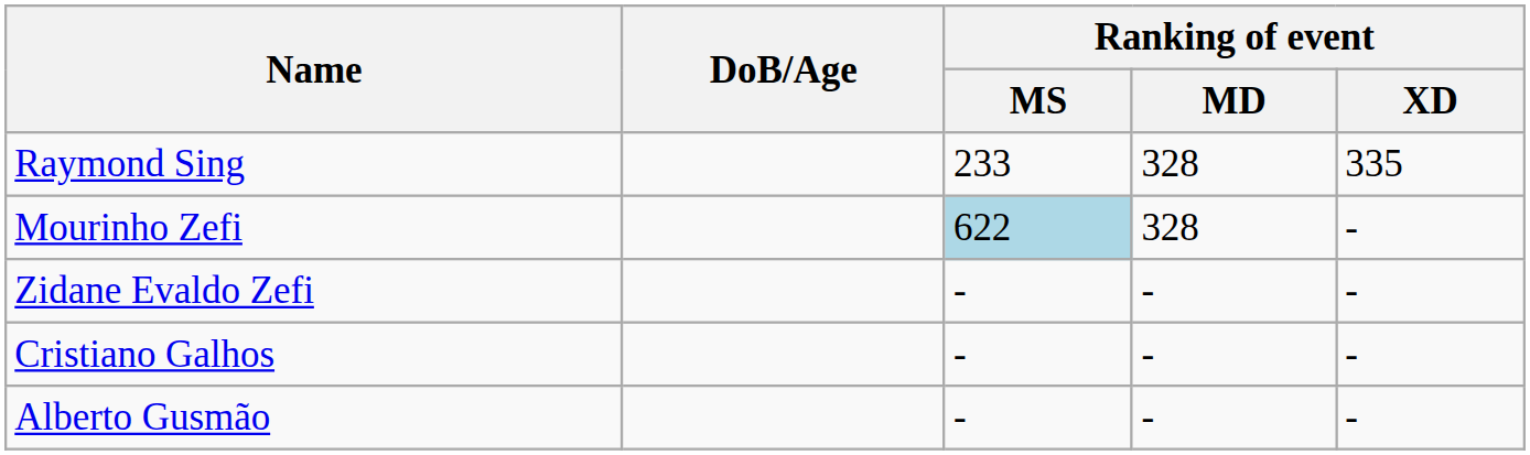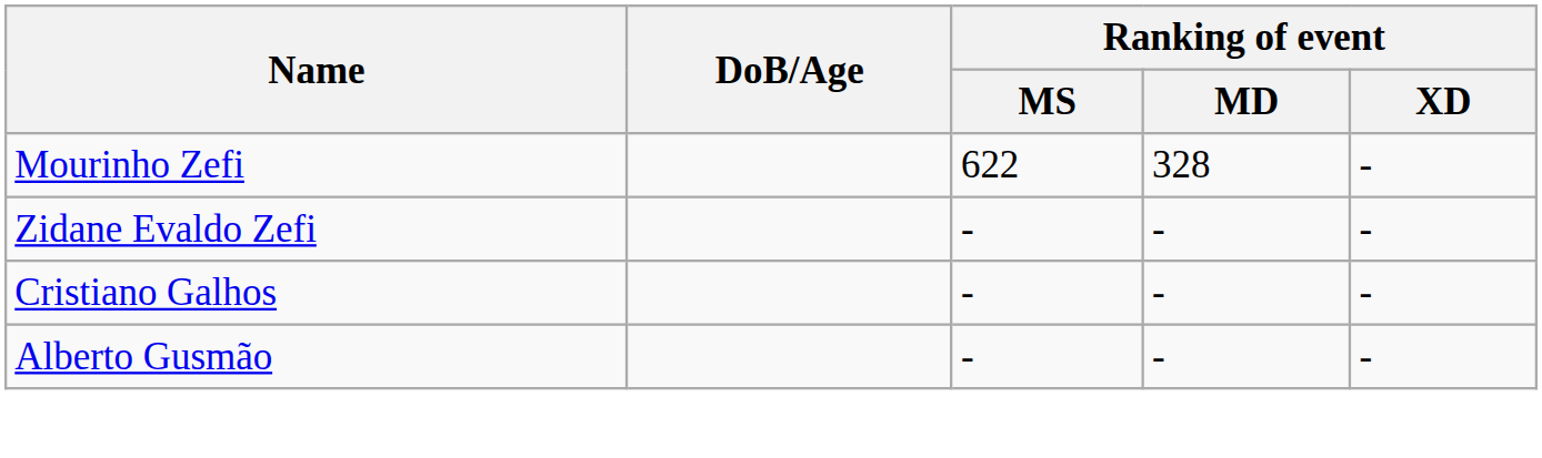- row: Raymond Sing | 233 | 328 | 335
Mourinho Zefi | Ranking of event / MS: lightblue background -> no background
